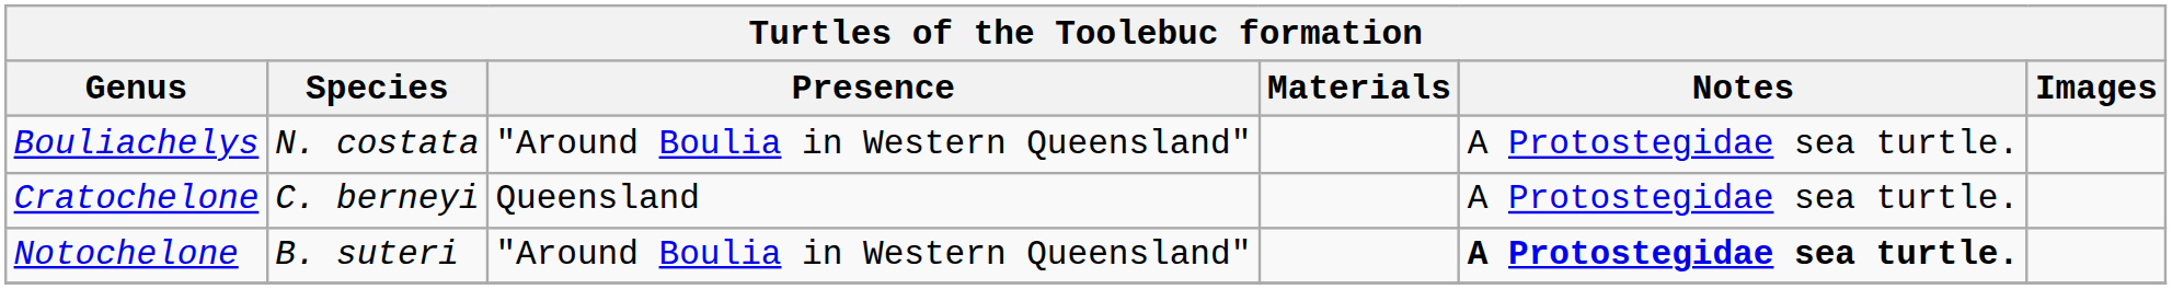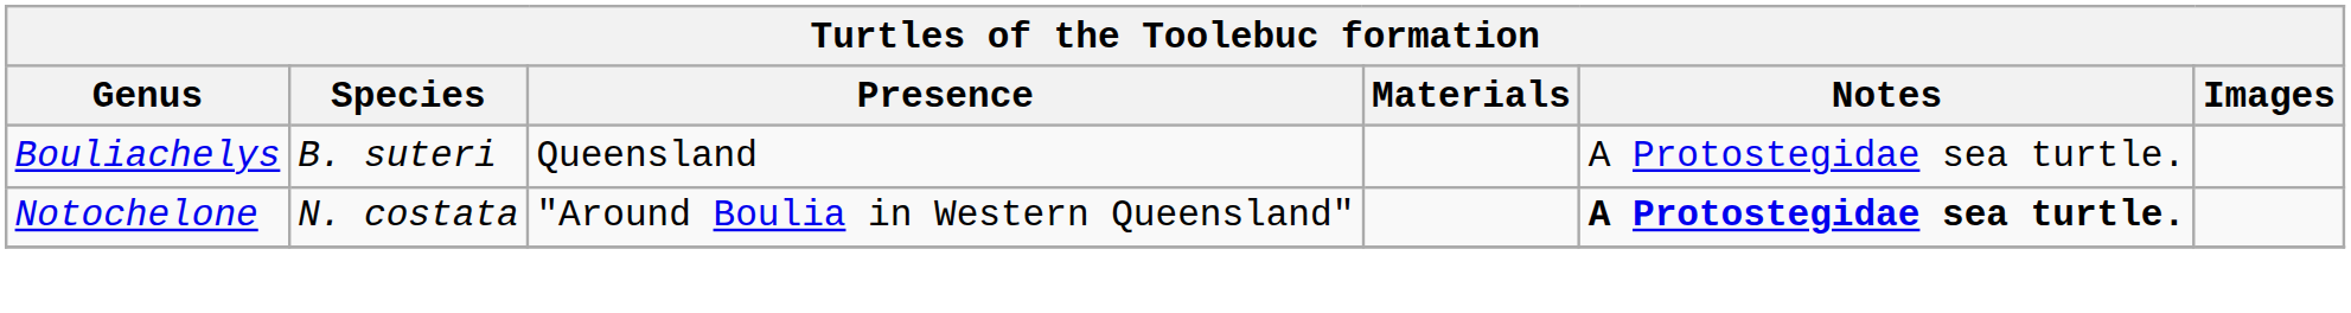Bouliachelys | Species: N. costata -> B. suteri
Bouliachelys | Presence: "Around Boulia in Western Queensland" -> Queensland
- row: Cratochelone | C. berneyi | Queensland | A Protostegidae sea turtle.
Notochelone | Species: B. suteri -> N. costata
